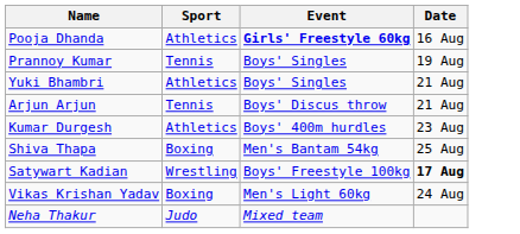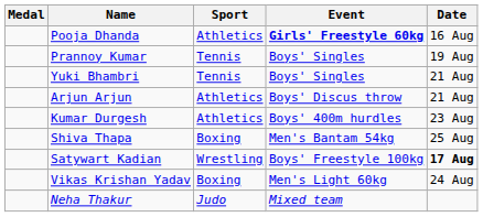+ column: Medal
Yuki Bhambri | Sport: Athletics -> Tennis
Arjun Arjun | Sport: Tennis -> Athletics
